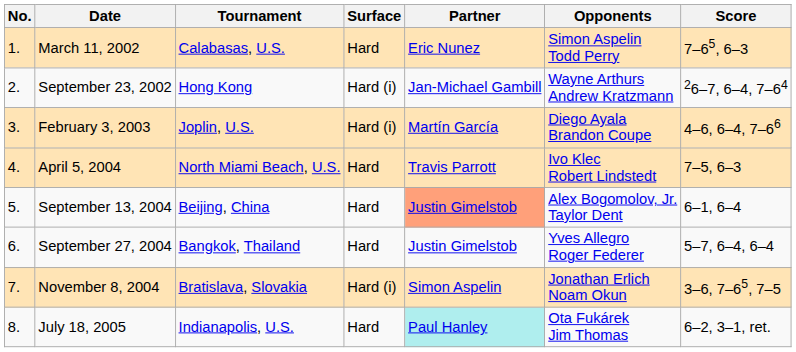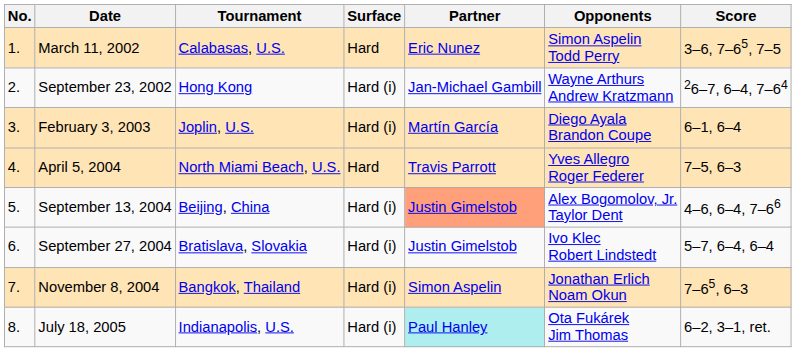March 11, 2002 | Score: 7–65, 6–3 -> 3–6, 7–65, 7–5
February 3, 2003 | Score: 4–6, 6–4, 7–66 -> 6–1, 6–4
April 5, 2004 | Opponents: Ivo Klec Robert Lindstedt -> Yves Allegro Roger Federer
September 13, 2004 | Surface: Hard -> Hard (i)
September 13, 2004 | Score: 6–1, 6–4 -> 4–6, 6–4, 7–66
September 27, 2004 | Tournament: Bangkok, Thailand -> Bratislava, Slovakia
September 27, 2004 | Surface: Hard -> Hard (i)
September 27, 2004 | Opponents: Yves Allegro Roger Federer -> Ivo Klec Robert Lindstedt
November 8, 2004 | Tournament: Bratislava, Slovakia -> Bangkok, Thailand
November 8, 2004 | Score: 3–6, 7–65, 7–5 -> 7–65, 6–3
July 18, 2005 | Surface: Hard -> Hard (i)
